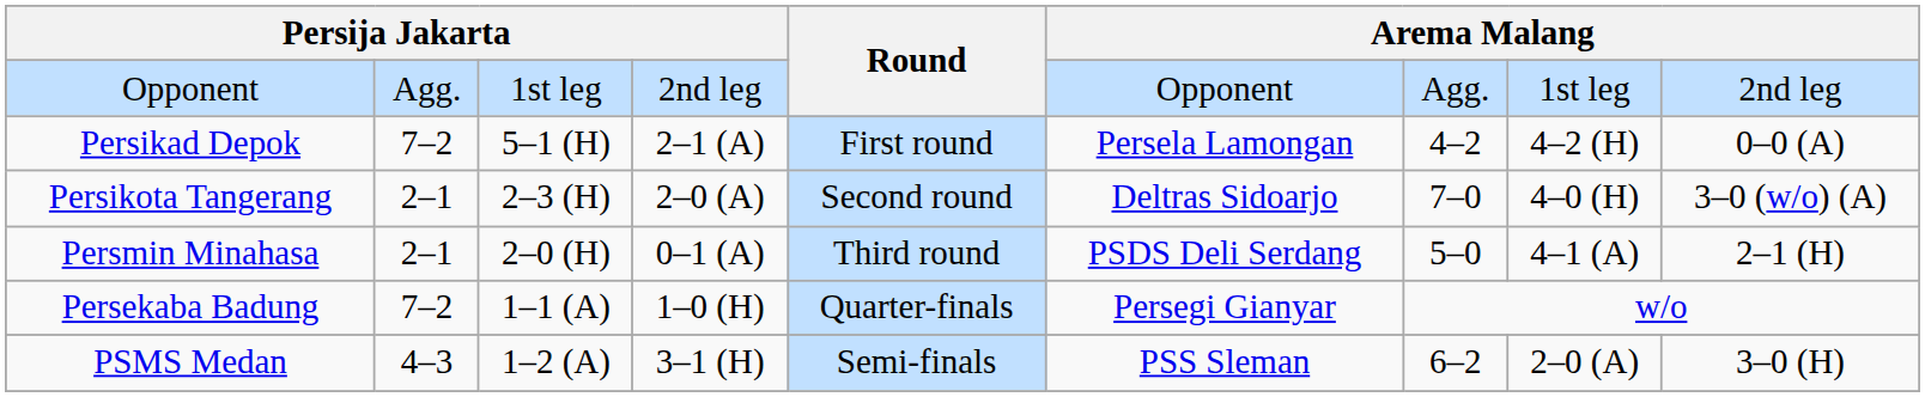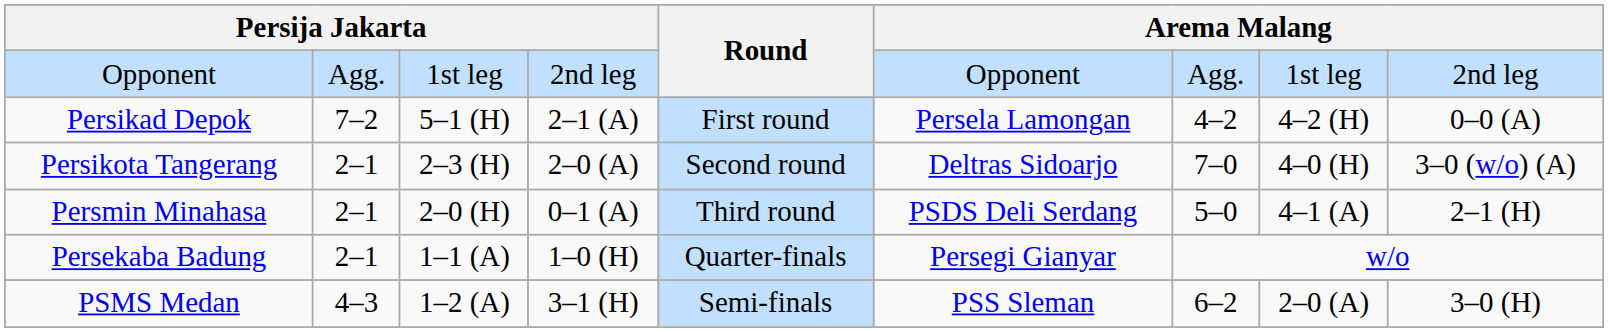Persekaba Badung | column 2: 7–2 -> 2–1
